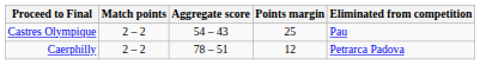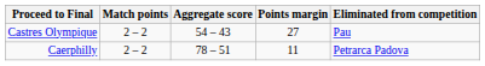Castres Olympique | Points margin: 25 -> 27
Caerphilly | Points margin: 12 -> 11
